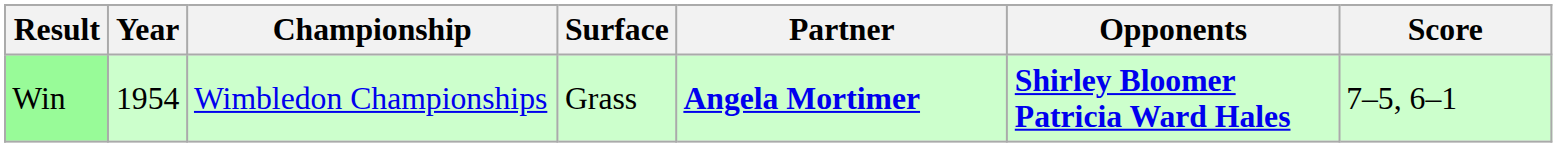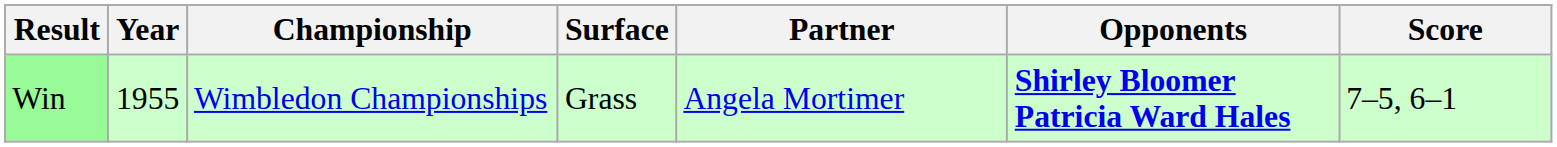Win | Year: 1954 -> 1955
Win | Partner: bold -> normal
